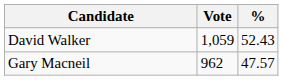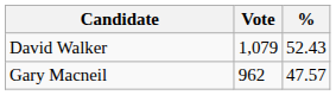David Walker | Vote: 1,059 -> 1,079
